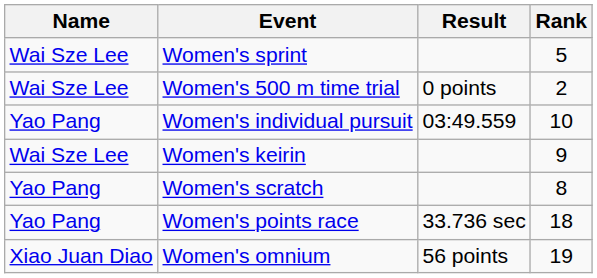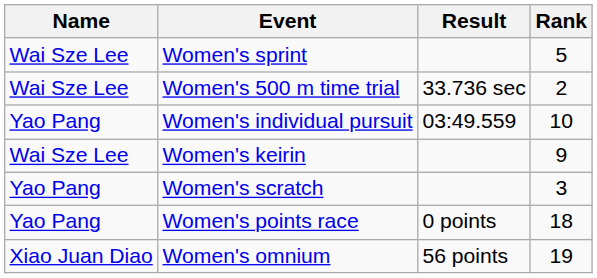Women's 500 m time trial | Result: 0 points -> 33.736 sec
Women's scratch | Rank: 8 -> 3
Women's points race | Result: 33.736 sec -> 0 points
